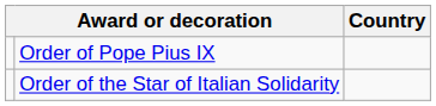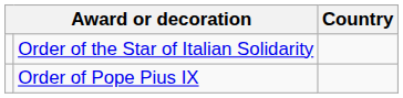rows swapped: Order of the Star of Italian Solidarity <-> Order of Pope Pius IX
